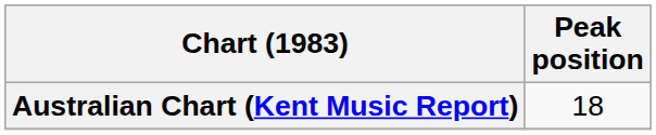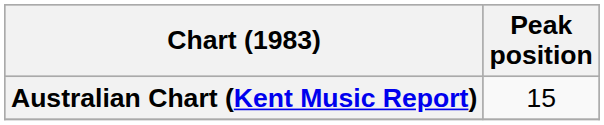Australian Chart (Kent Music Report) | Peak position: 18 -> 15
